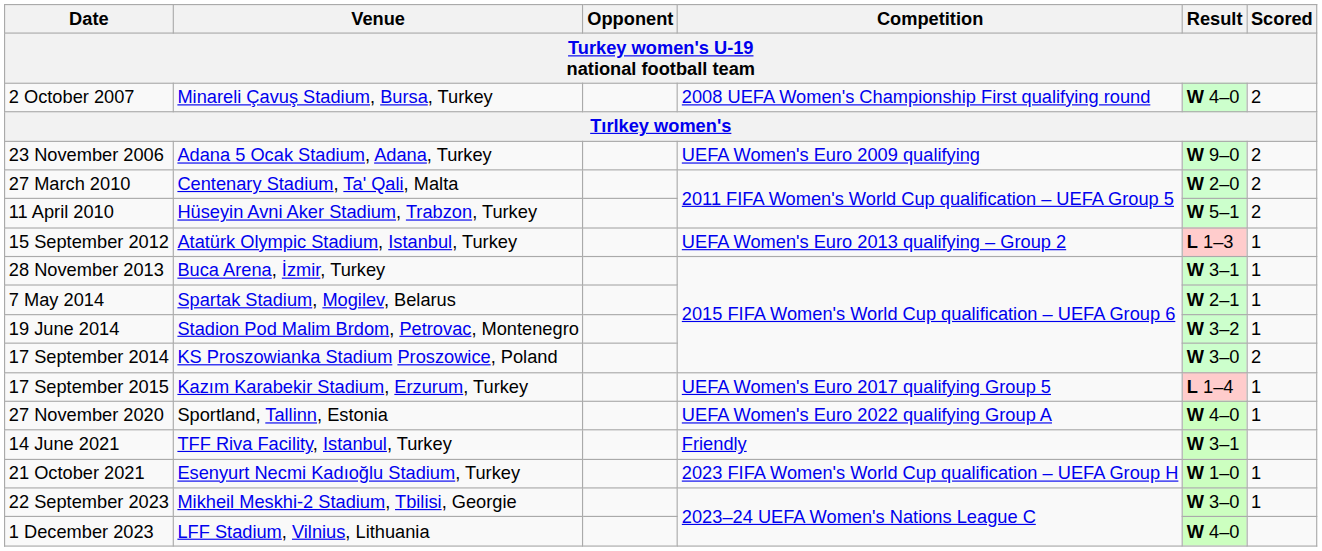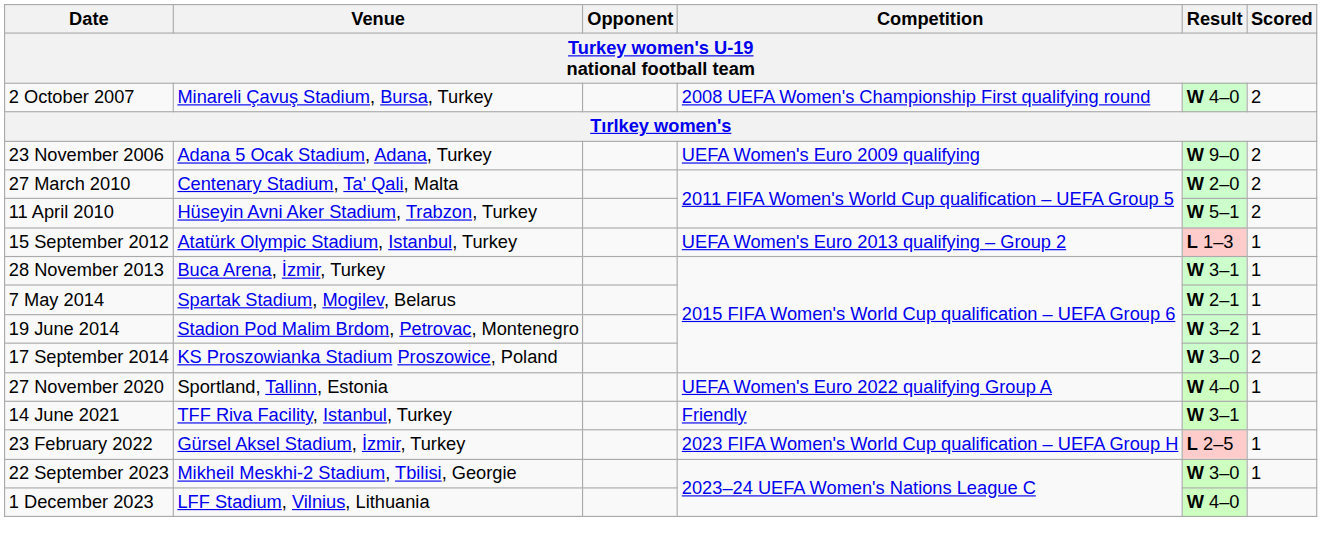- row: 17 September 2015 | Kazım Karabekir Stadium, Erzurum, Turkey | UEFA Women's Euro 2017 qualifying Group 5 | L 1–4 | 1
- row: 21 October 2021 | Esenyurt Necmi Kadıoğlu Stadium, Turkey | 2023 FIFA Women's World Cup qualification – UEFA Group H | W 1–0 | 1
+ row: 23 February 2022 | Gürsel Aksel Stadium, İzmir, Turkey | 2023 FIFA Women's World Cup qualification – UEFA Group H | L 2–5 | 1
